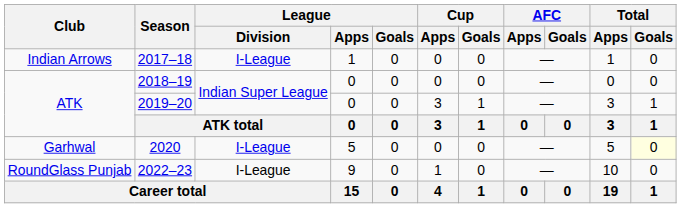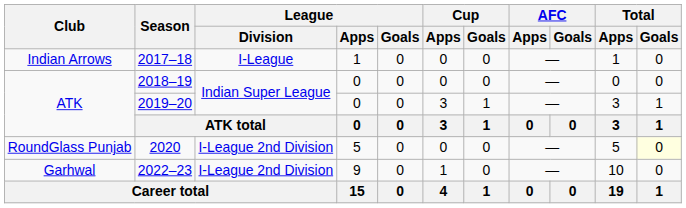2020 | Club: Garhwal -> RoundGlass Punjab
2020 | League / Division: I-League -> I-League 2nd Division
2022–23 | Club: RoundGlass Punjab -> Garhwal
2022–23 | League / Division: I-League -> I-League 2nd Division
